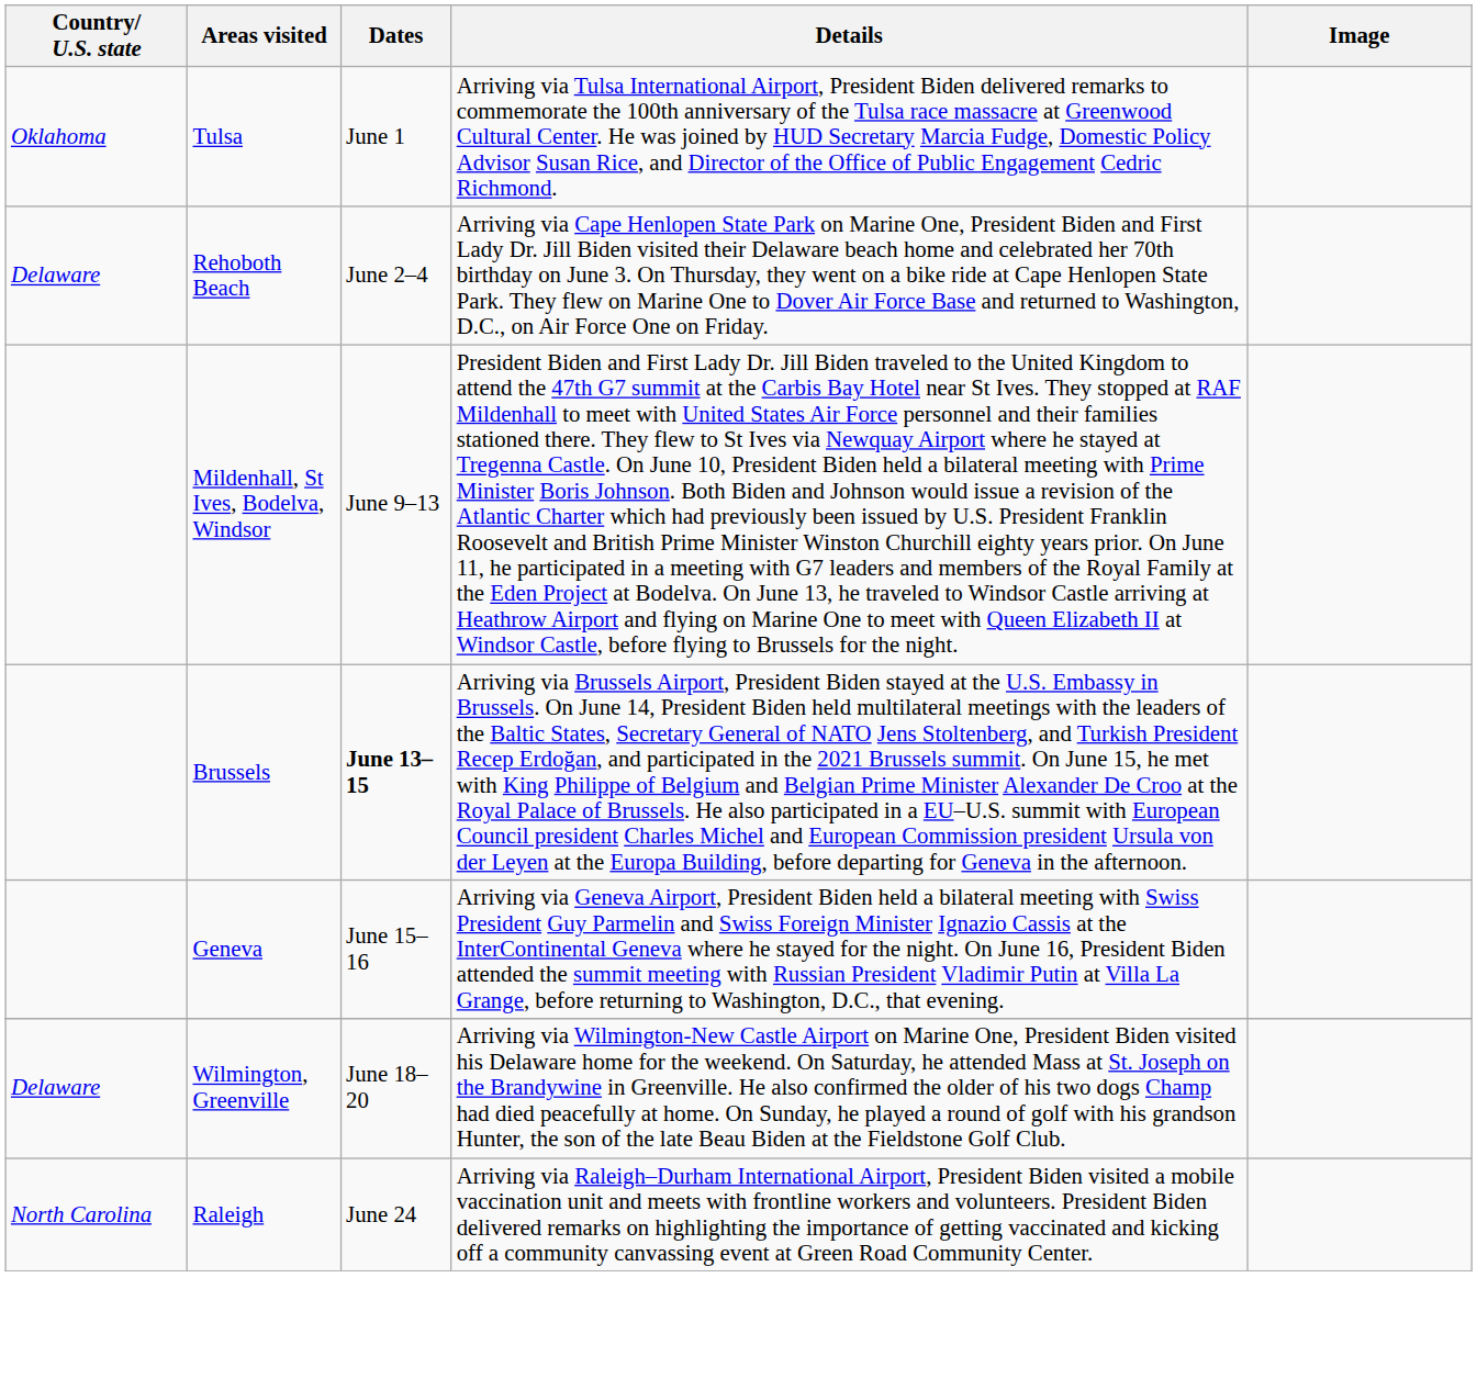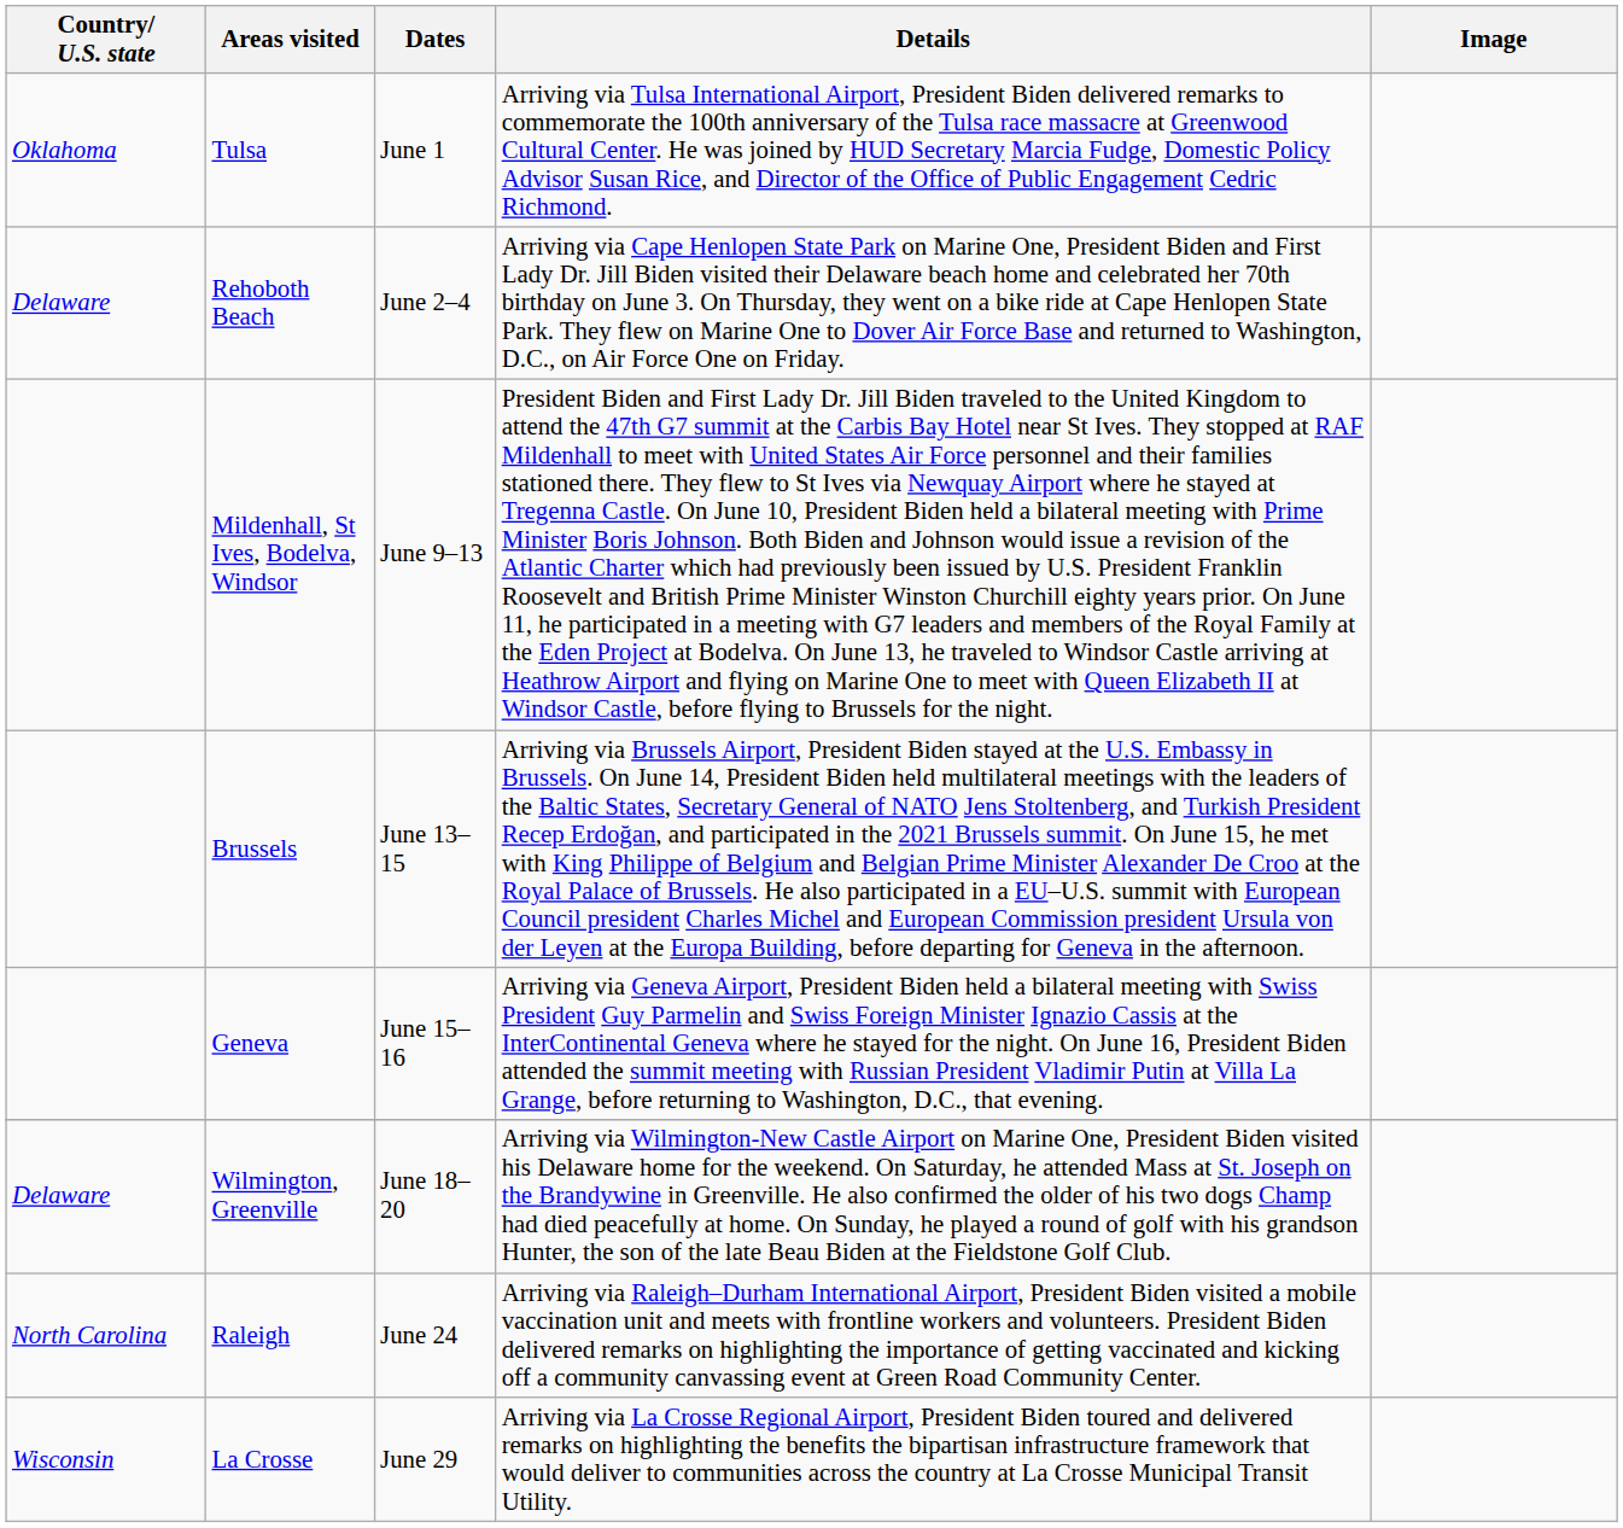Brussels | Dates: bold -> normal
+ row: Wisconsin | La Crosse | June 29 | Arriving via La Crosse Regional Airport, President Biden toured and delivered remarks on highlighting the benefits the bipartisan infrastructure framework that would deliver to communities across the country at La Crosse Municipal Transit Utility.
